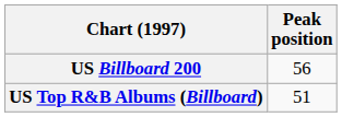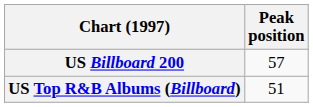US Billboard 200 | Peak position: 56 -> 57
